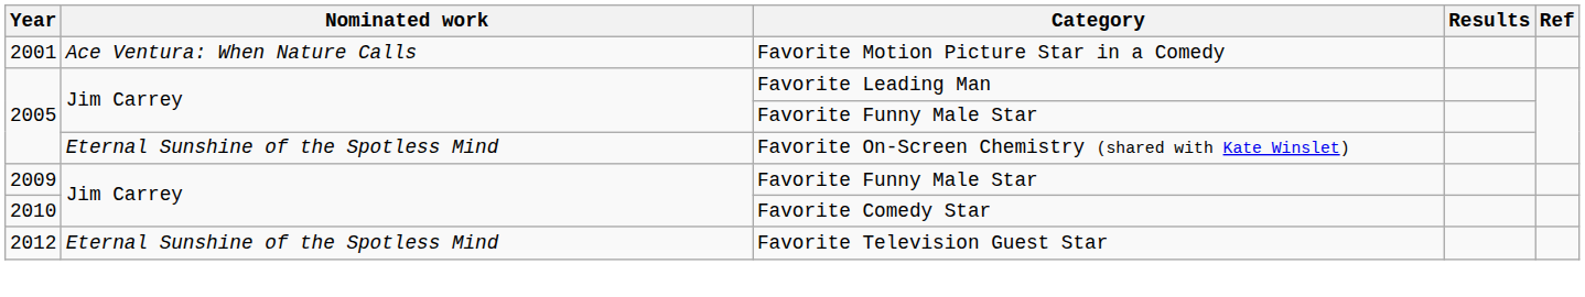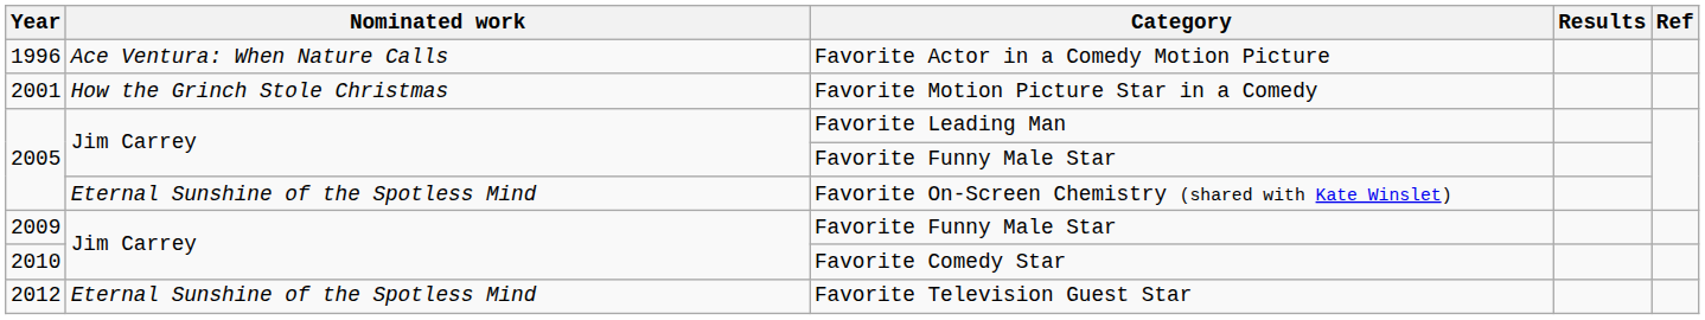+ row: 1996 | Ace Ventura: When Nature Calls | Favorite Actor in a Comedy Motion Picture
Favorite Motion Picture Star in a Comedy | Nominated work: Ace Ventura: When Nature Calls -> How the Grinch Stole Christmas
